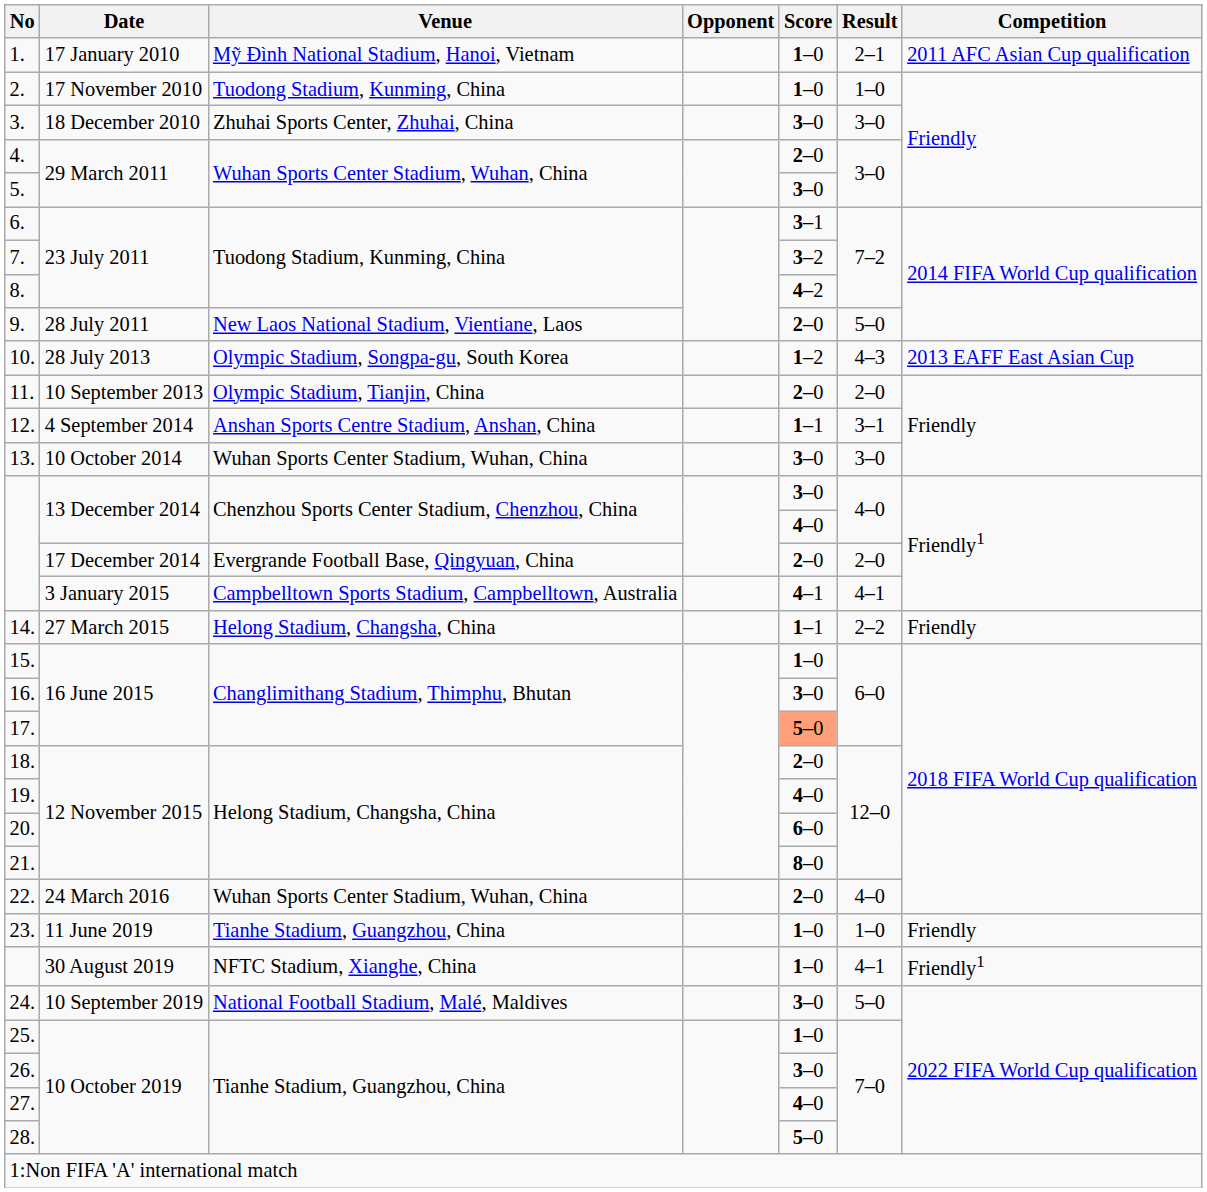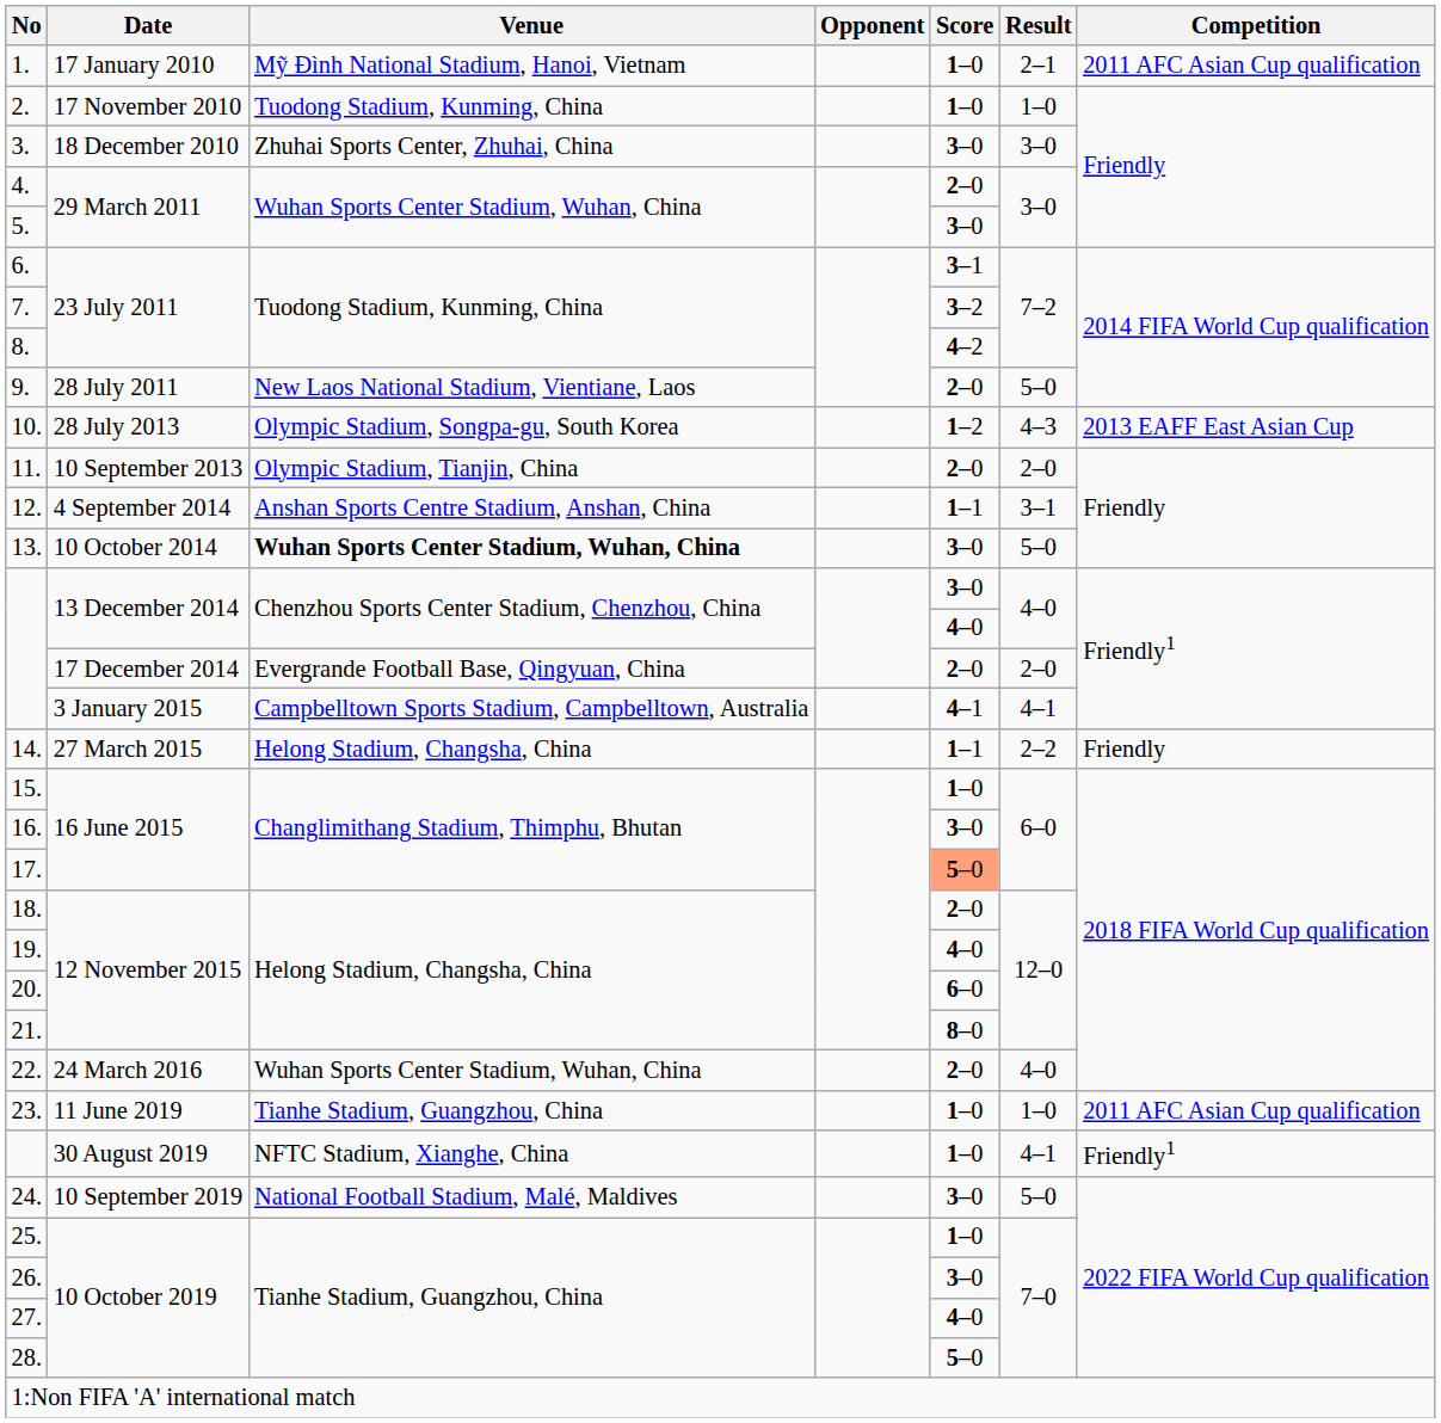13. | Venue: normal -> bold
13. | Result: 3–0 -> 5–0
23. | Competition: Friendly -> 2011 AFC Asian Cup qualification
